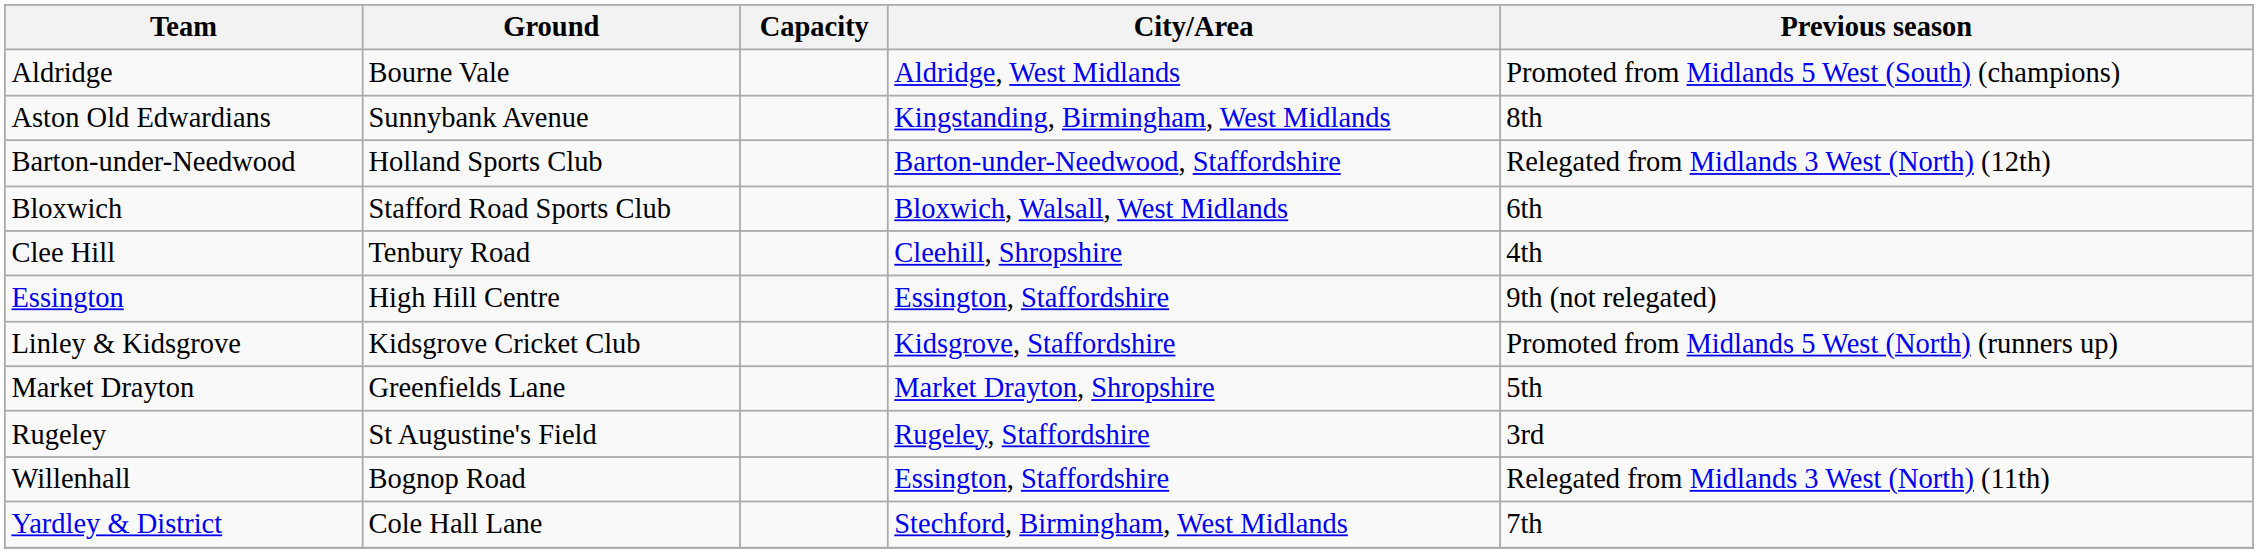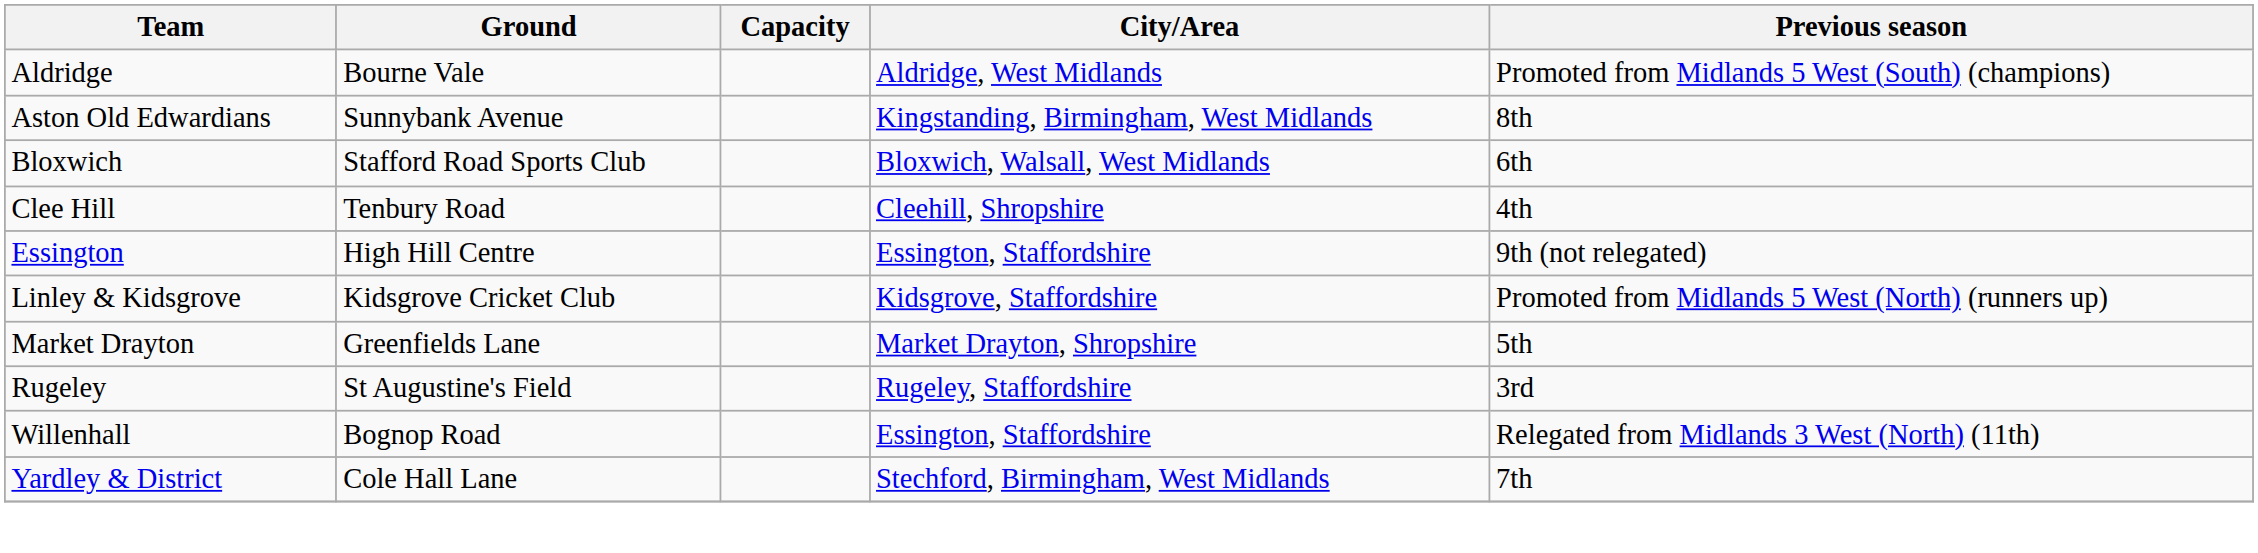- row: Barton-under-Needwood | Holland Sports Club | Barton-under-Needwood, Staffordshire | Relegated from Midlands 3 West (North) (12th)
